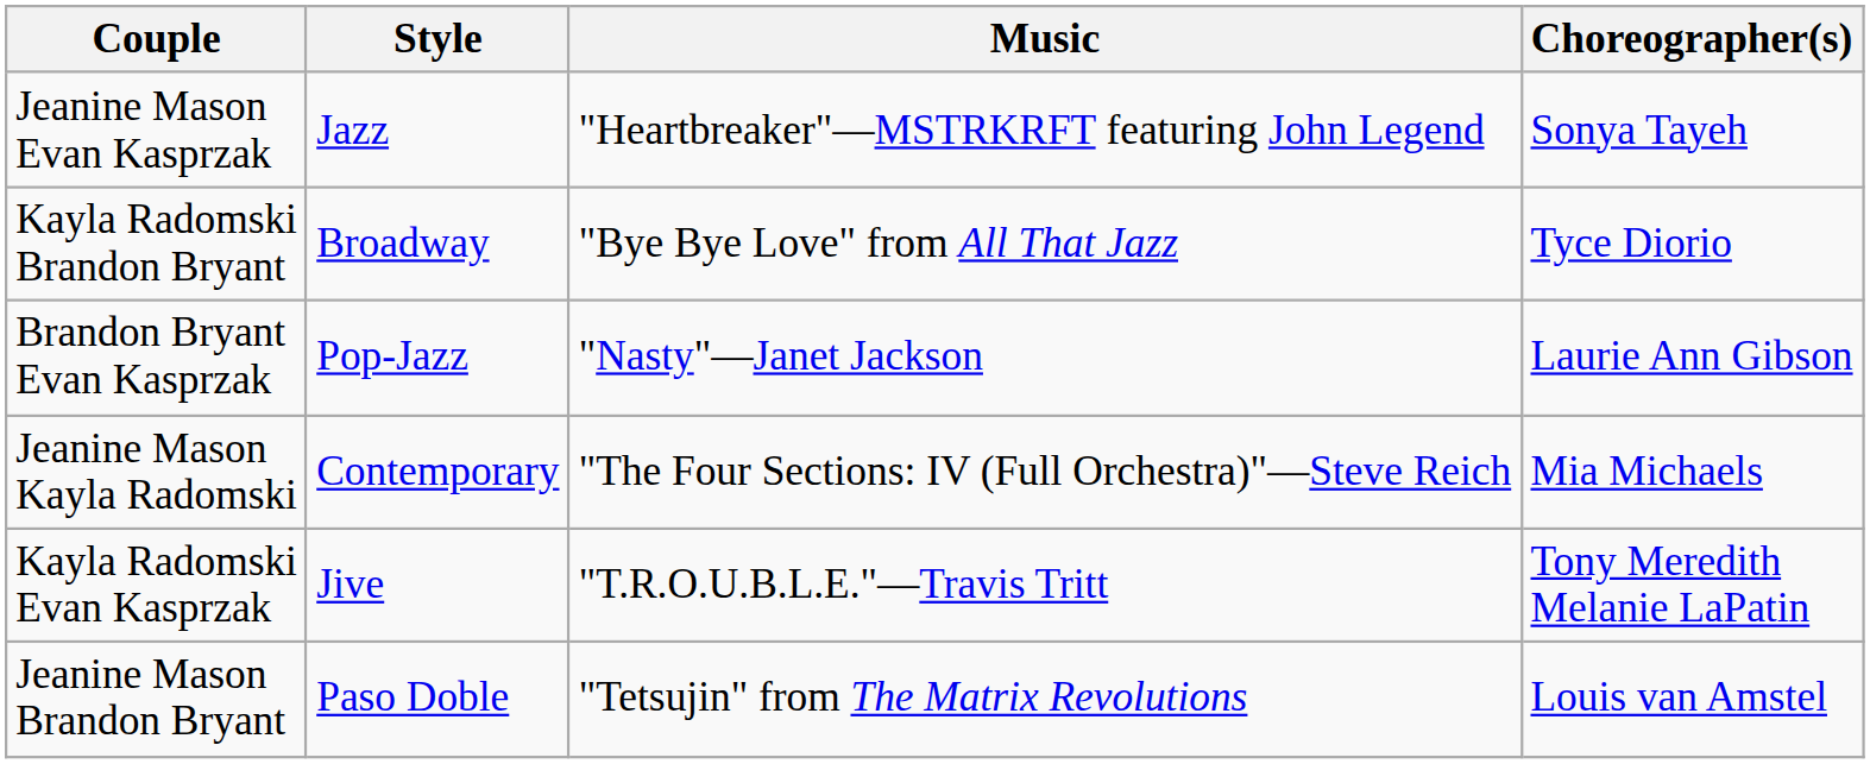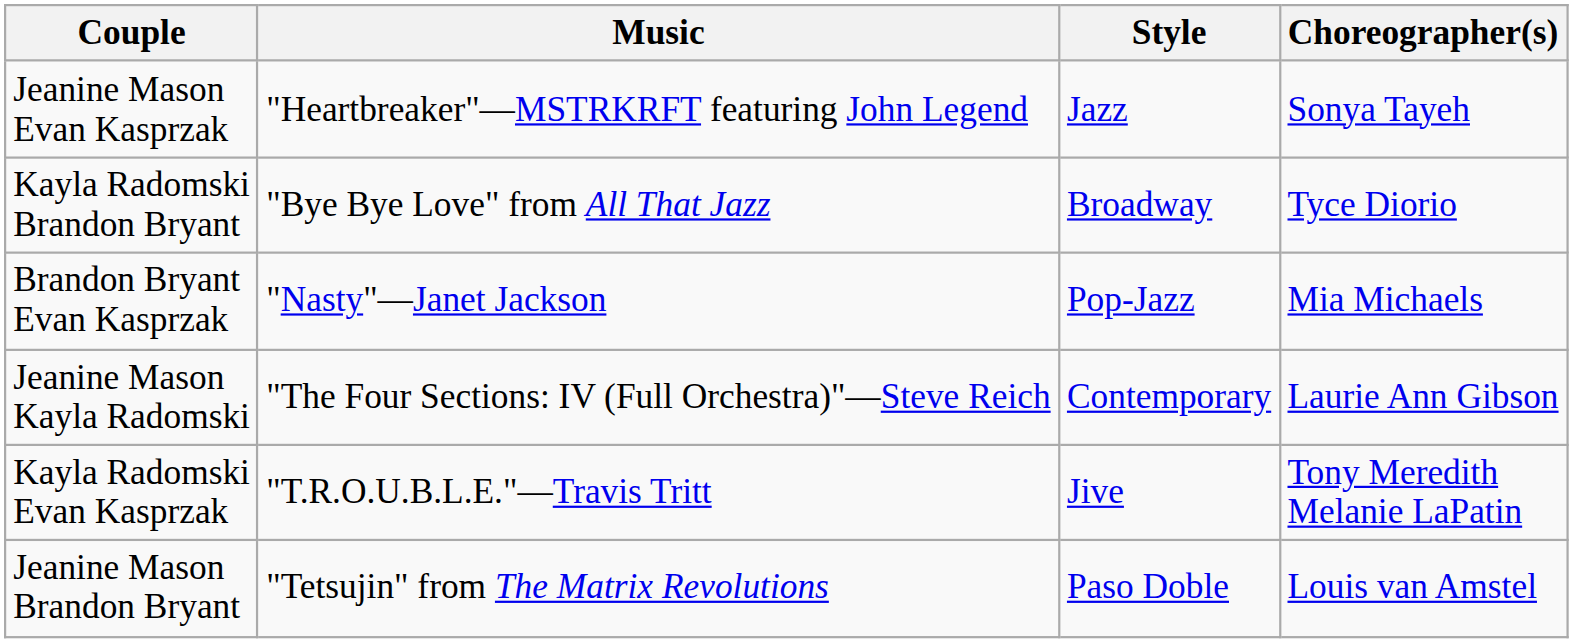columns swapped: Style <-> Music
Brandon Bryant Evan Kasprzak | Choreographer(s): Laurie Ann Gibson -> Mia Michaels
Jeanine Mason Kayla Radomski | Choreographer(s): Mia Michaels -> Laurie Ann Gibson
